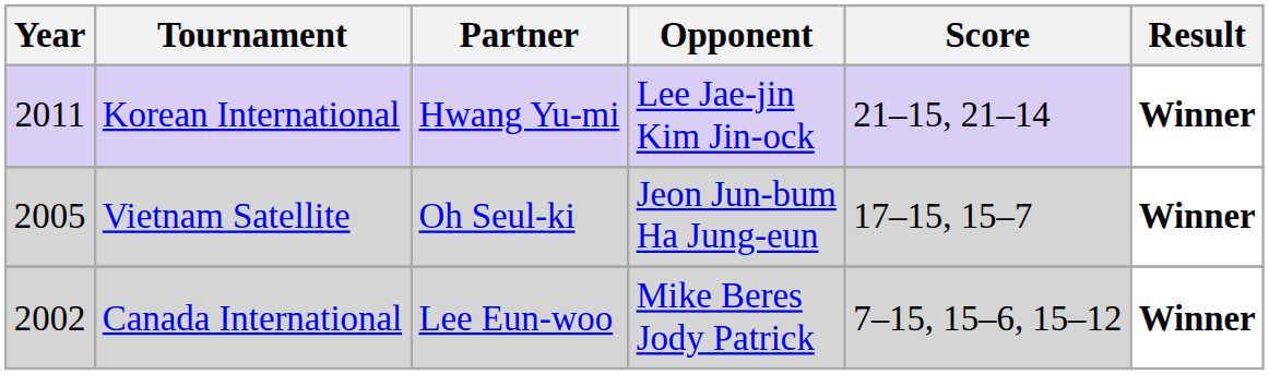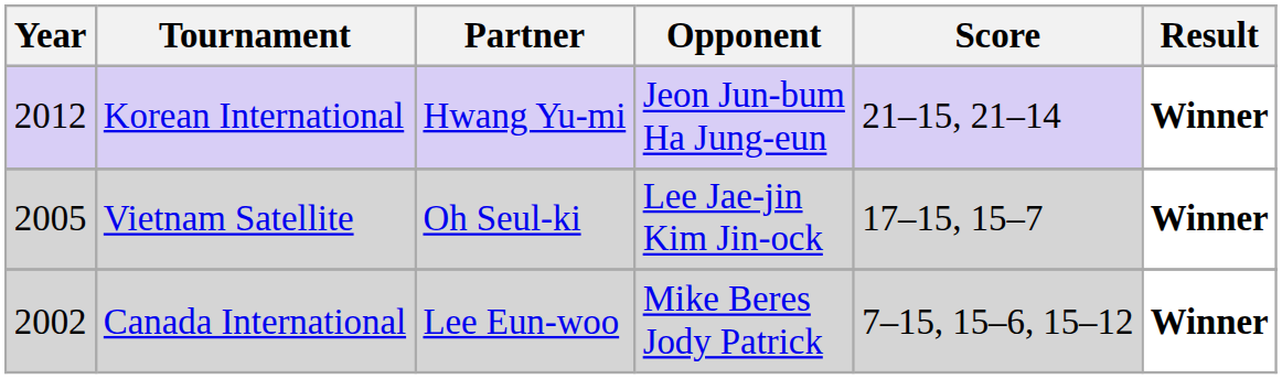Korean International | Year: 2011 -> 2012
Korean International | Opponent: Lee Jae-jin Kim Jin-ock -> Jeon Jun-bum Ha Jung-eun
Vietnam Satellite | Opponent: Jeon Jun-bum Ha Jung-eun -> Lee Jae-jin Kim Jin-ock
